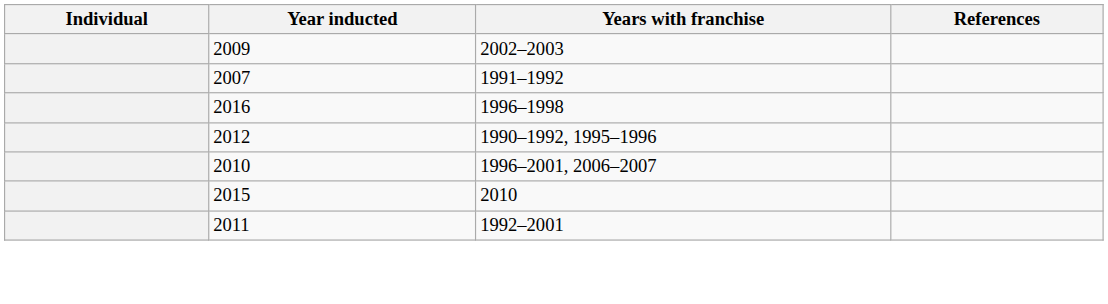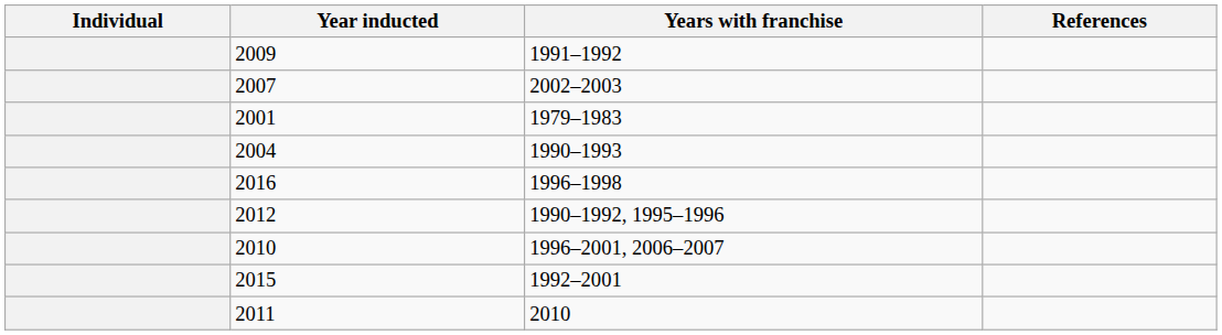2009 | Years with franchise: 2002–2003 -> 1991–1992
2007 | Years with franchise: 1991–1992 -> 2002–2003
+ row: 2001 | 1979–1983
+ row: 2004 | 1990–1993
2015 | Years with franchise: 2010 -> 1992–2001
2011 | Years with franchise: 1992–2001 -> 2010
